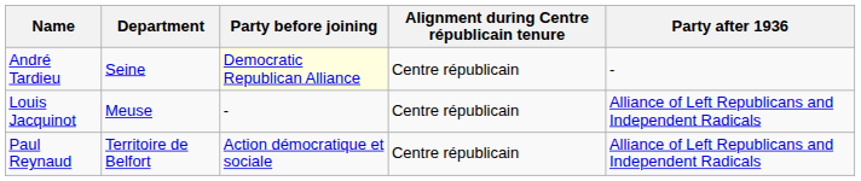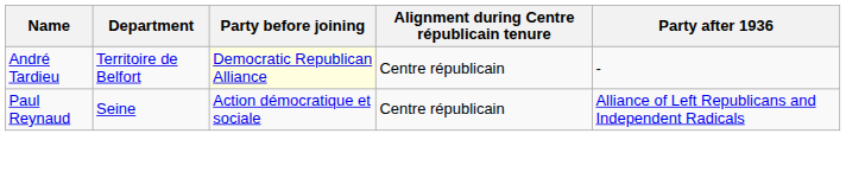André Tardieu | Department: Seine -> Territoire de Belfort
- row: Louis Jacquinot | Meuse | - | Centre républicain | Alliance of Left Republicans and Independent Radicals
Paul Reynaud | Department: Territoire de Belfort -> Seine
